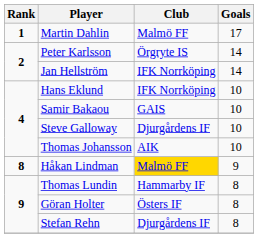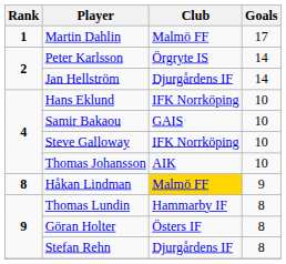Jan Hellström | Club: IFK Norrköping -> Djurgårdens IF
Steve Galloway | Club: Djurgårdens IF -> IFK Norrköping
